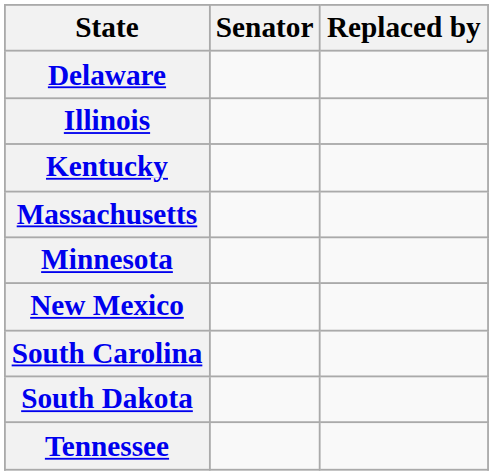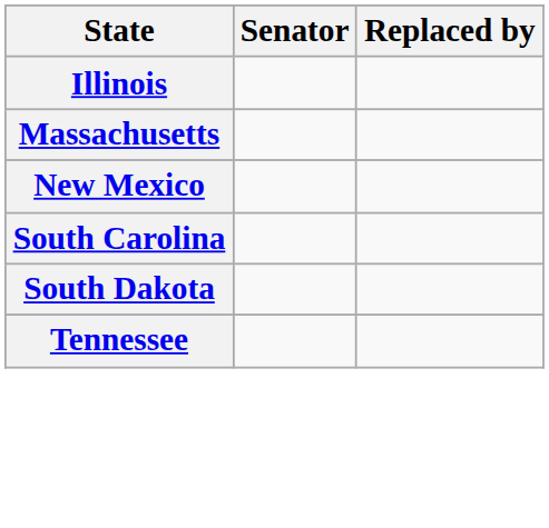- row: Delaware
- row: Kentucky
- row: Minnesota
